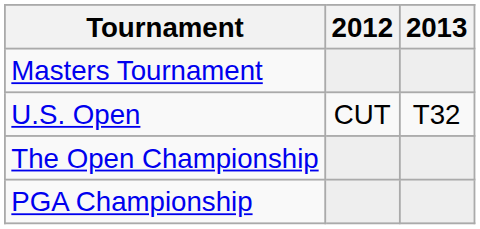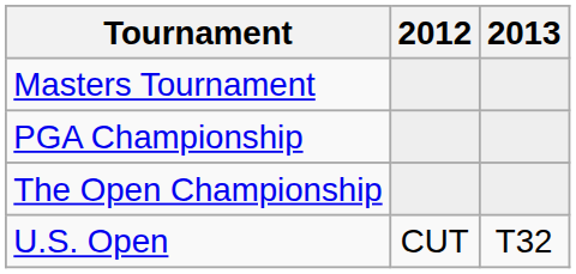rows swapped: U.S. Open <-> PGA Championship
